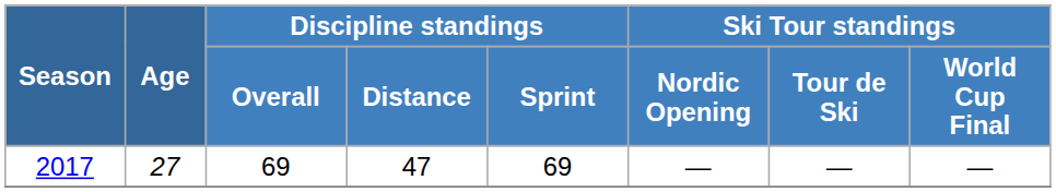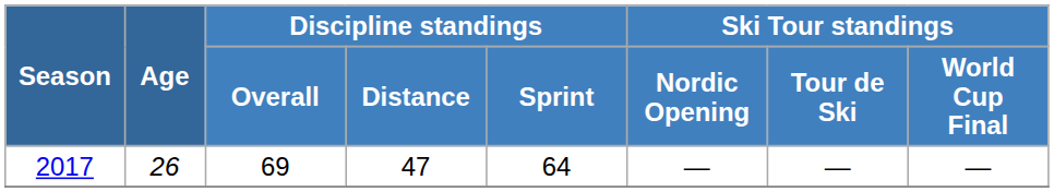2017 | Age: 27 -> 26
2017 | Discipline standings / Sprint: 69 -> 64
